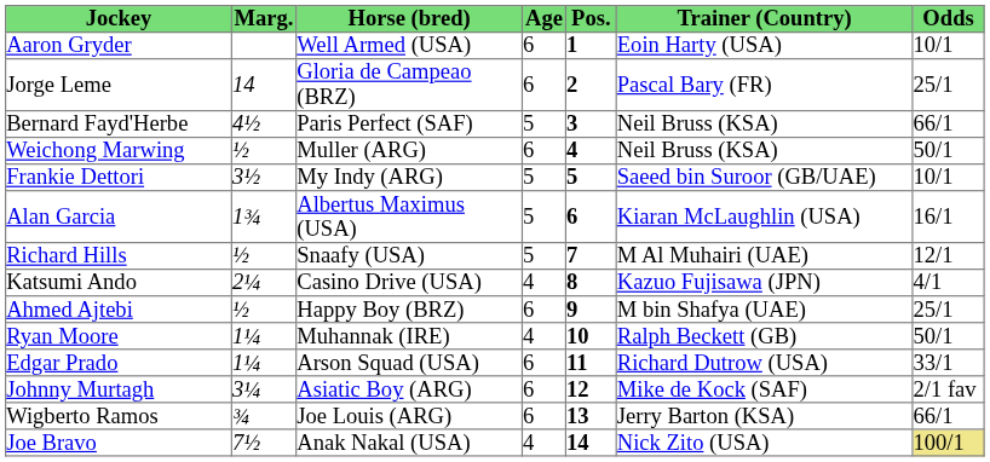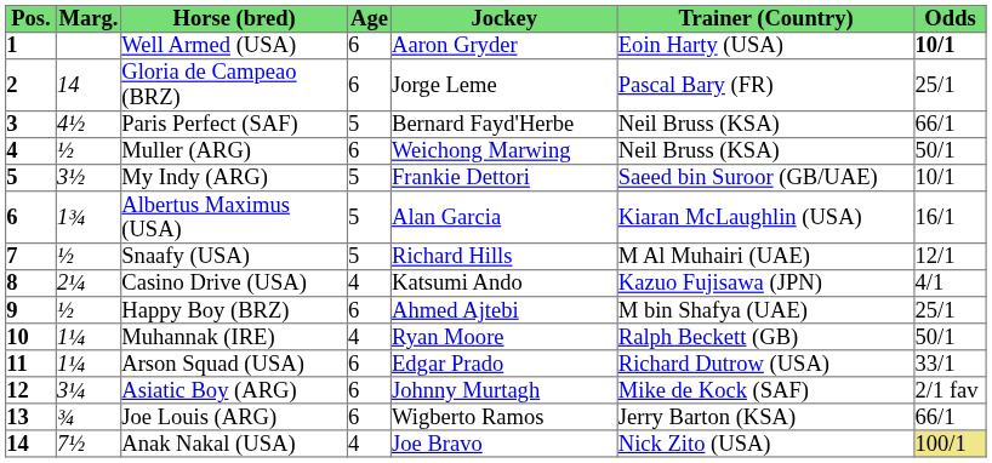columns swapped: Pos. <-> Jockey
Well Armed (USA) | Odds: normal -> bold
